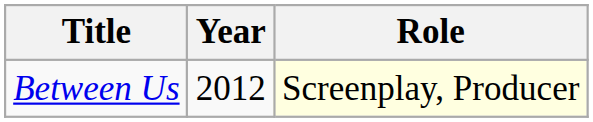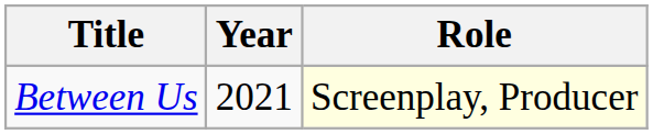Between Us | Year: 2012 -> 2021
